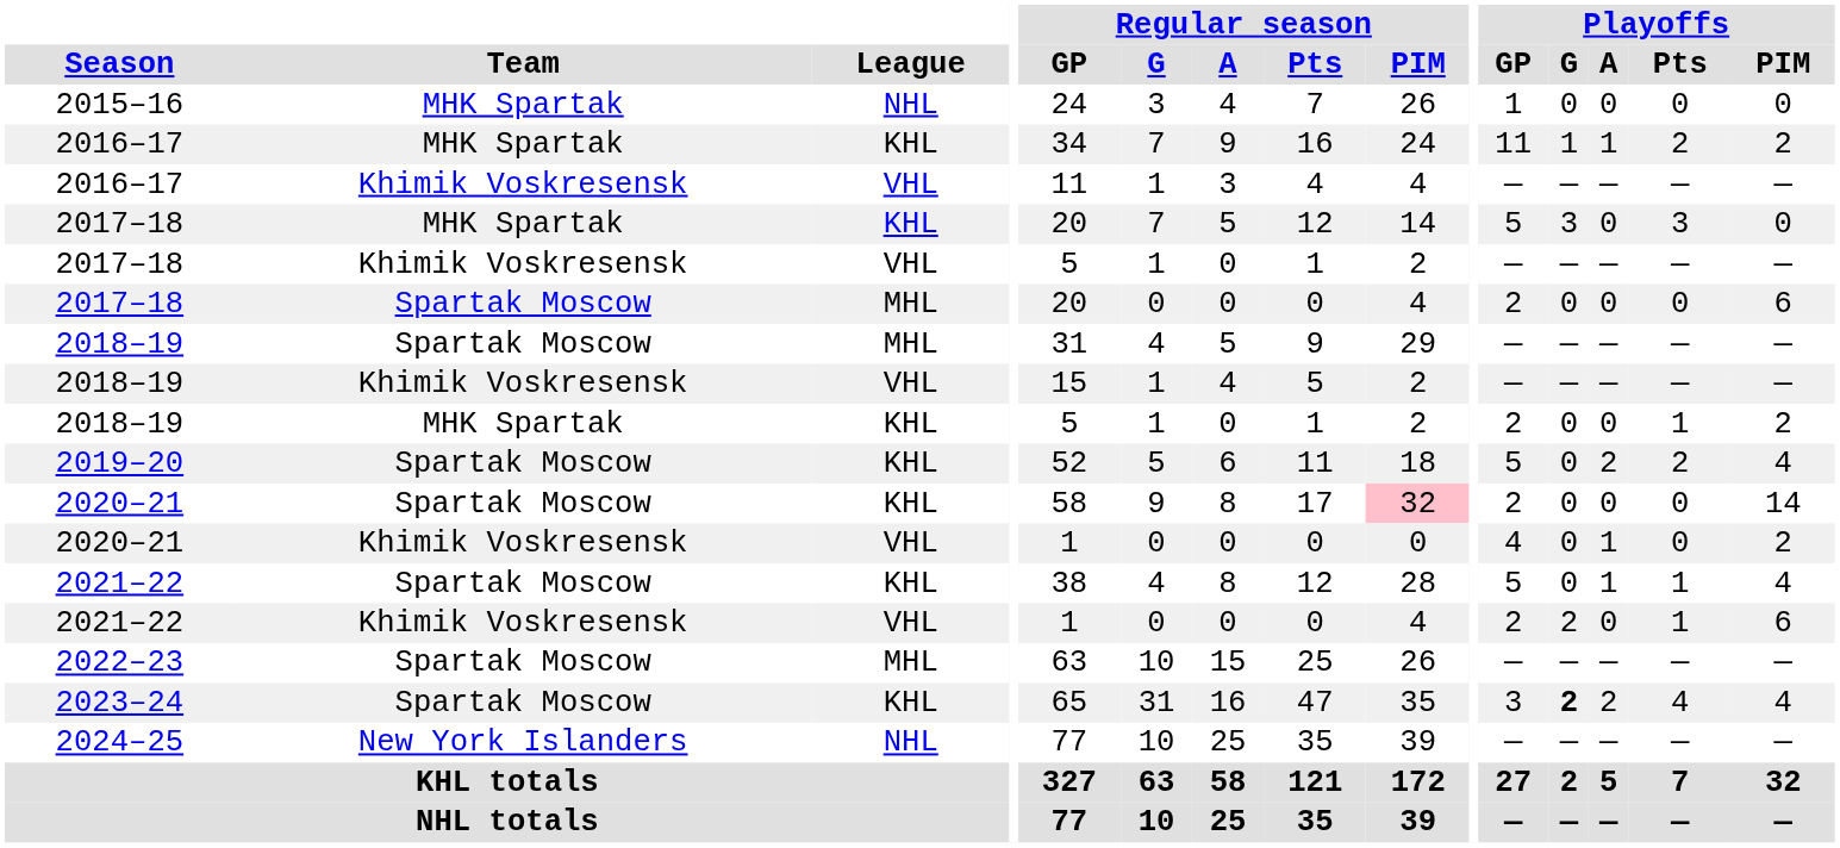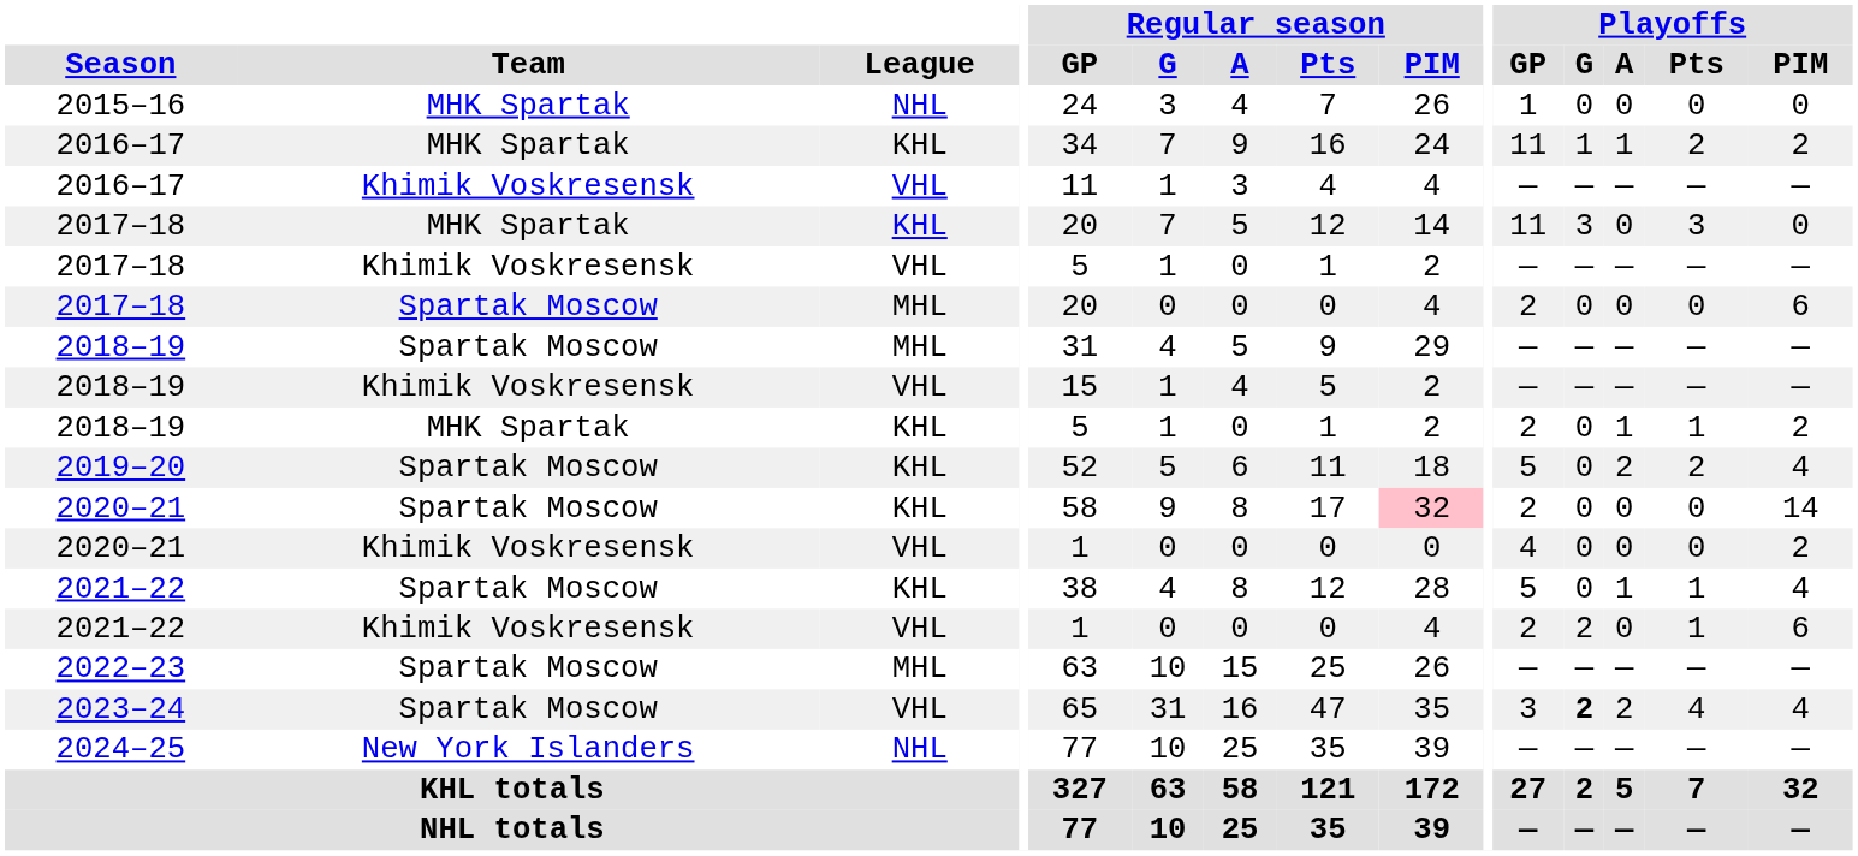2017–18 / MHK Spartak | Playoffs / GP: 5 -> 11
2018–19 / MHK Spartak | Playoffs / A: 0 -> 1
2020–21 / Khimik Voskresensk | Playoffs / A: 1 -> 0
2023–24 | League: KHL -> VHL
